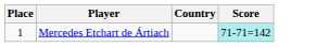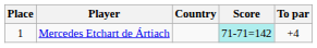+ column: To par | +4
